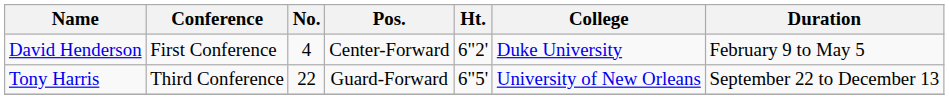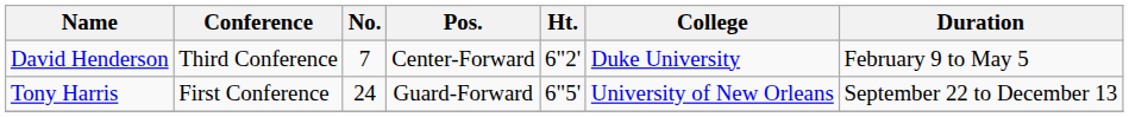David Henderson | Conference: First Conference -> Third Conference
David Henderson | No.: 4 -> 7
Tony Harris | Conference: Third Conference -> First Conference
Tony Harris | No.: 22 -> 24
